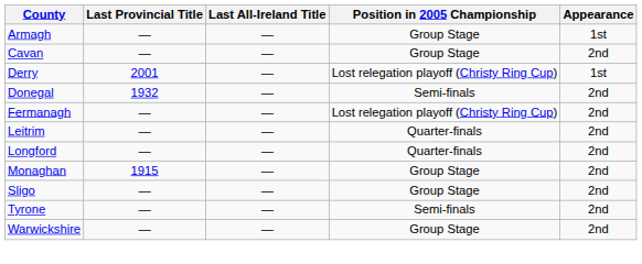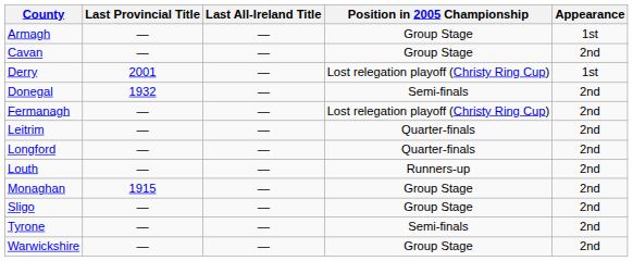+ row: Louth | — | — | Runners-up | 2nd
